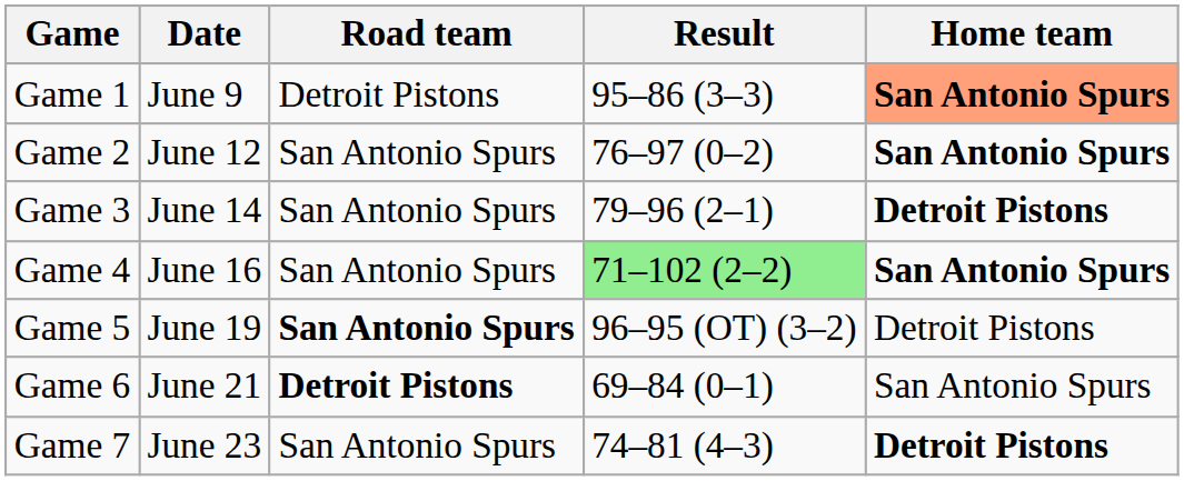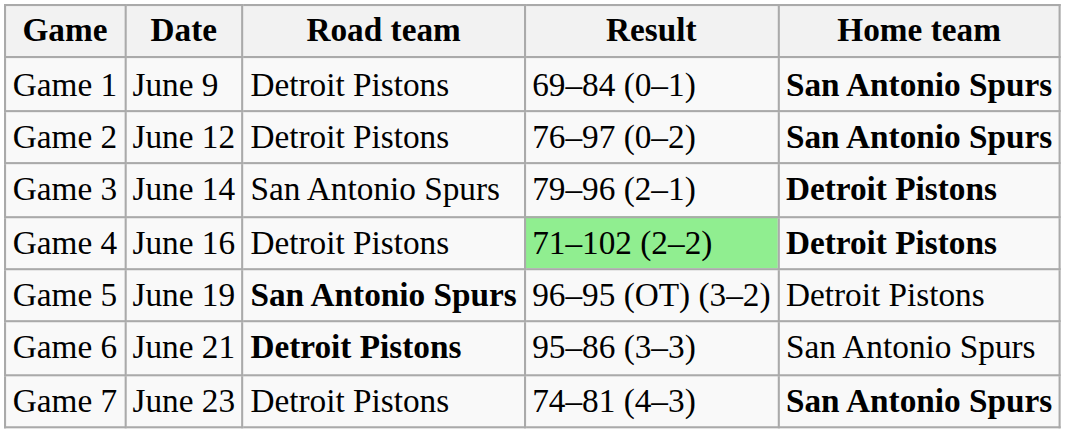Game 1 | Result: 95–86 (3–3) -> 69–84 (0–1)
Game 1 | Home team: lightsalmon background -> no background
Game 2 | Road team: San Antonio Spurs -> Detroit Pistons
Game 4 | Road team: San Antonio Spurs -> Detroit Pistons
Game 4 | Home team: San Antonio Spurs -> Detroit Pistons
Game 6 | Result: 69–84 (0–1) -> 95–86 (3–3)
Game 7 | Road team: San Antonio Spurs -> Detroit Pistons
Game 7 | Home team: Detroit Pistons -> San Antonio Spurs
